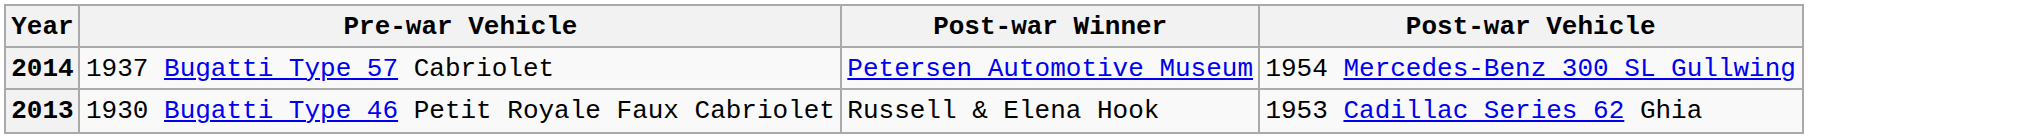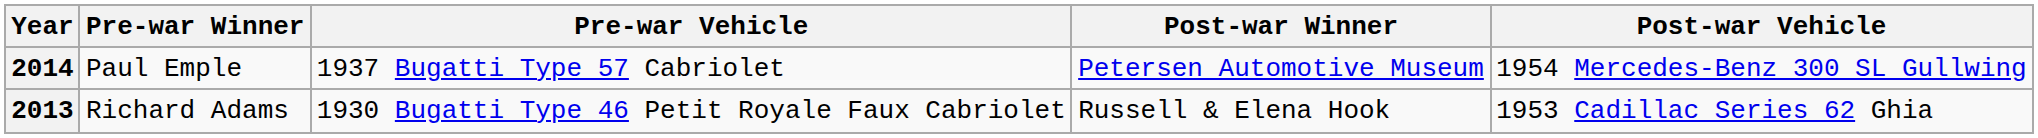+ column: Pre-war Winner | Paul Emple | Richard Adams
